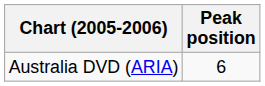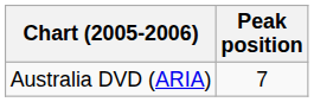Australia DVD (ARIA) | Peak position: 6 -> 7
